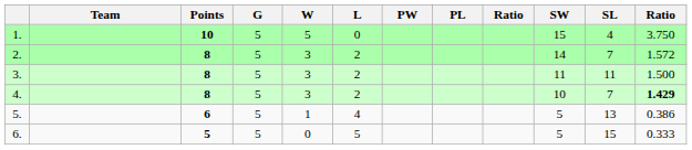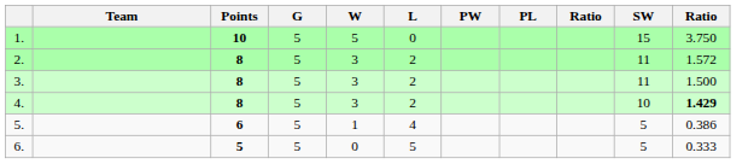- column: SL | 4 | 7 | 11 | 7 | 13 | 15
2. | SW: 14 -> 11
